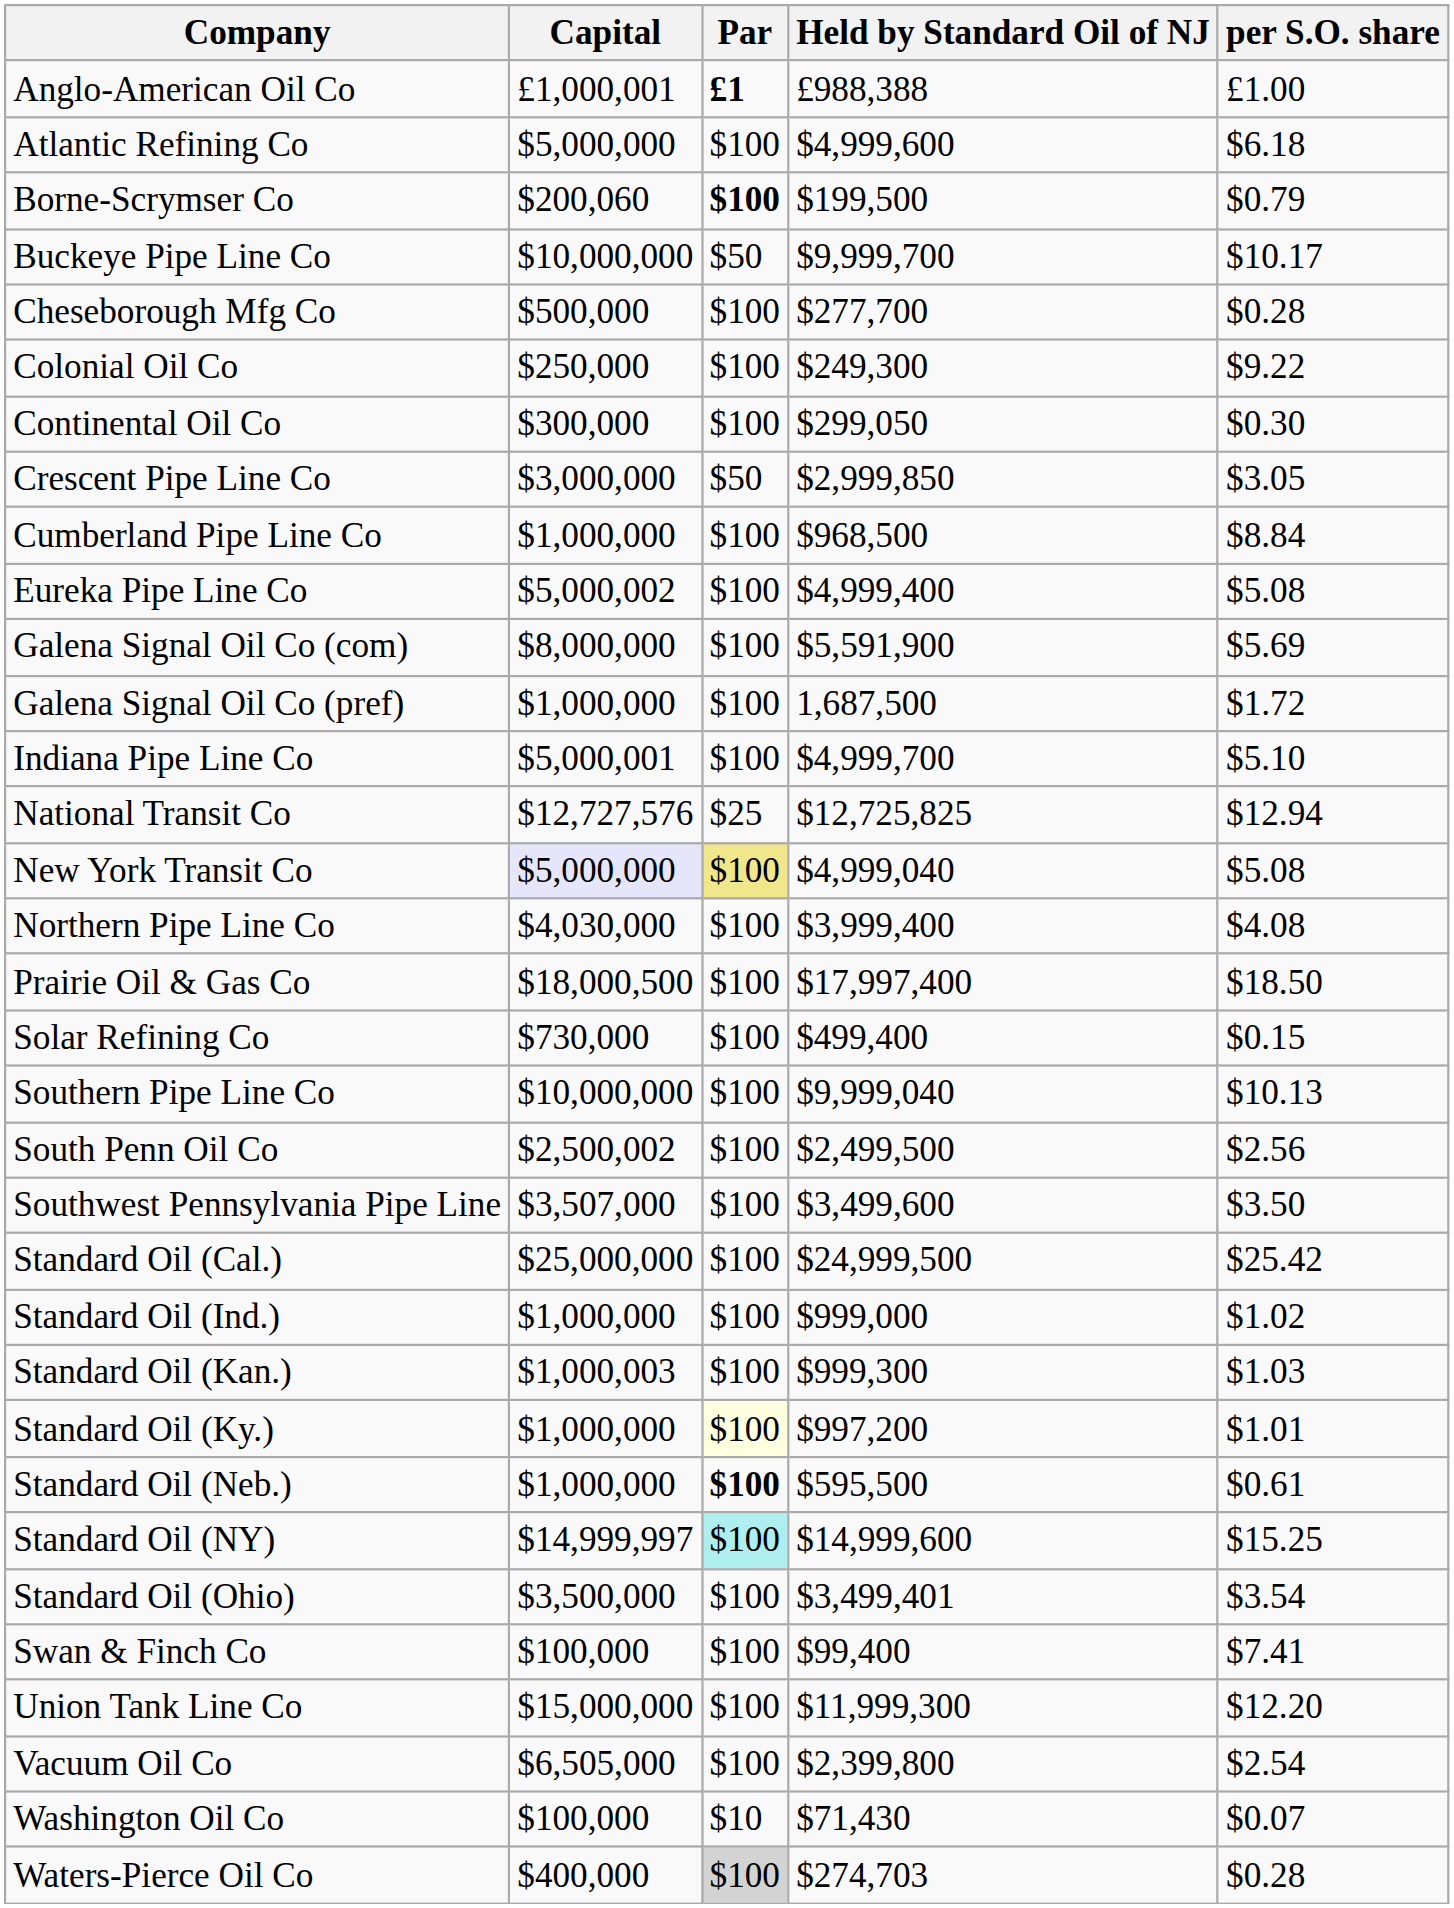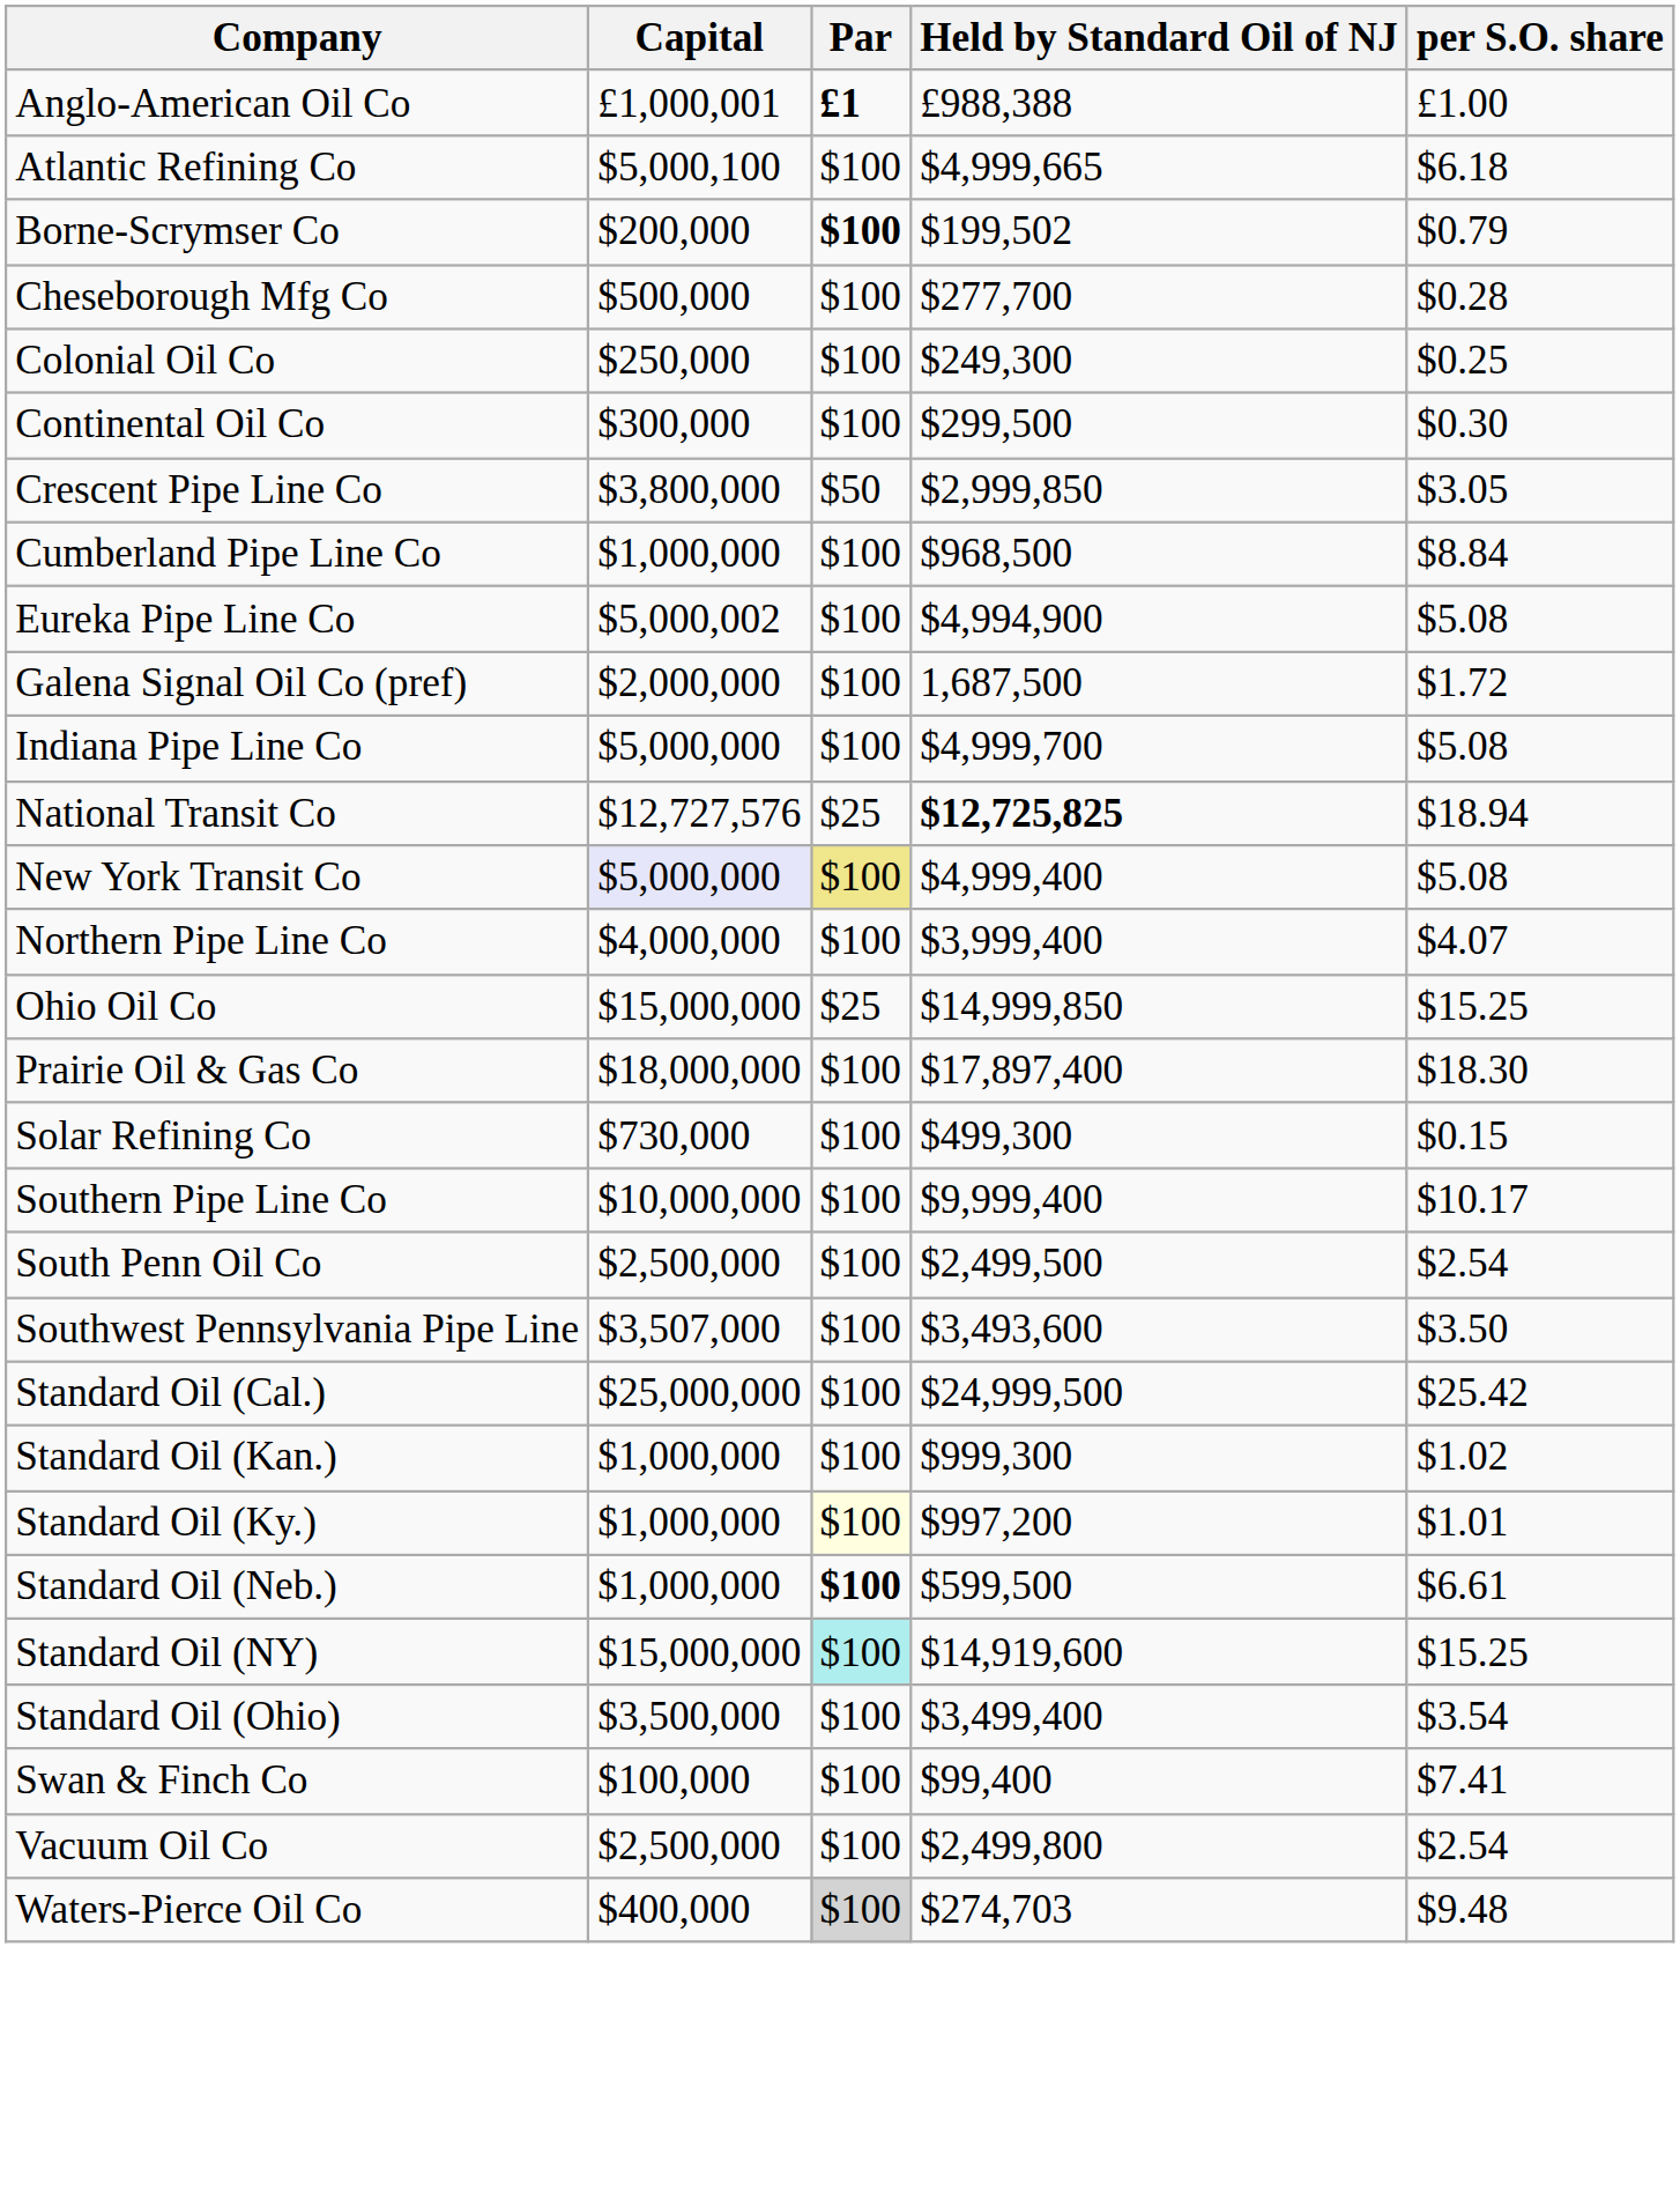Atlantic Refining Co | Capital: $5,000,000 -> $5,000,100
Atlantic Refining Co | Held by Standard Oil of NJ: $4,999,600 -> $4,999,665
Borne-Scrymser Co | Capital: $200,060 -> $200,000
Borne-Scrymser Co | Held by Standard Oil of NJ: $199,500 -> $199,502
- row: Buckeye Pipe Line Co | $10,000,000 | $50 | $9,999,700 | $10.17
Colonial Oil Co | per S.O. share: $9.22 -> $0.25
Continental Oil Co | Held by Standard Oil of NJ: $299,050 -> $299,500
Crescent Pipe Line Co | Capital: $3,000,000 -> $3,800,000
Eureka Pipe Line Co | Held by Standard Oil of NJ: $4,999,400 -> $4,994,900
- row: Galena Signal Oil Co (com) | $8,000,000 | $100 | $5,591,900 | $5.69
Galena Signal Oil Co (pref) | Capital: $1,000,000 -> $2,000,000
Indiana Pipe Line Co | Capital: $5,000,001 -> $5,000,000
Indiana Pipe Line Co | per S.O. share: $5.10 -> $5.08
National Transit Co | Held by Standard Oil of NJ: normal -> bold
National Transit Co | per S.O. share: $12.94 -> $18.94
New York Transit Co | Held by Standard Oil of NJ: $4,999,040 -> $4,999,400
Northern Pipe Line Co | Capital: $4,030,000 -> $4,000,000
Northern Pipe Line Co | per S.O. share: $4.08 -> $4.07
+ row: Ohio Oil Co | $15,000,000 | $25 | $14,999,850 | $15.25
Prairie Oil & Gas Co | Capital: $18,000,500 -> $18,000,000
Prairie Oil & Gas Co | Held by Standard Oil of NJ: $17,997,400 -> $17,897,400
Prairie Oil & Gas Co | per S.O. share: $18.50 -> $18.30
Solar Refining Co | Held by Standard Oil of NJ: $499,400 -> $499,300
Southern Pipe Line Co | Held by Standard Oil of NJ: $9,999,040 -> $9,999,400
Southern Pipe Line Co | per S.O. share: $10.13 -> $10.17
South Penn Oil Co | Capital: $2,500,002 -> $2,500,000
South Penn Oil Co | per S.O. share: $2.56 -> $2.54
Southwest Pennsylvania Pipe Line | Held by Standard Oil of NJ: $3,499,600 -> $3,493,600
- row: Standard Oil (Ind.) | $1,000,000 | $100 | $999,000 | $1.02
Standard Oil (Kan.) | Capital: $1,000,003 -> $1,000,000
Standard Oil (Kan.) | per S.O. share: $1.03 -> $1.02
Standard Oil (Neb.) | Held by Standard Oil of NJ: $595,500 -> $599,500
Standard Oil (Neb.) | per S.O. share: $0.61 -> $6.61
Standard Oil (NY) | Capital: $14,999,997 -> $15,000,000
Standard Oil (NY) | Held by Standard Oil of NJ: $14,999,600 -> $14,919,600
Standard Oil (Ohio) | Held by Standard Oil of NJ: $3,499,401 -> $3,499,400
- row: Union Tank Line Co | $15,000,000 | $100 | $11,999,300 | $12.20
Vacuum Oil Co | Capital: $6,505,000 -> $2,500,000
Vacuum Oil Co | Held by Standard Oil of NJ: $2,399,800 -> $2,499,800
- row: Washington Oil Co | $100,000 | $10 | $71,430 | $0.07
Waters-Pierce Oil Co | per S.O. share: $0.28 -> $9.48
